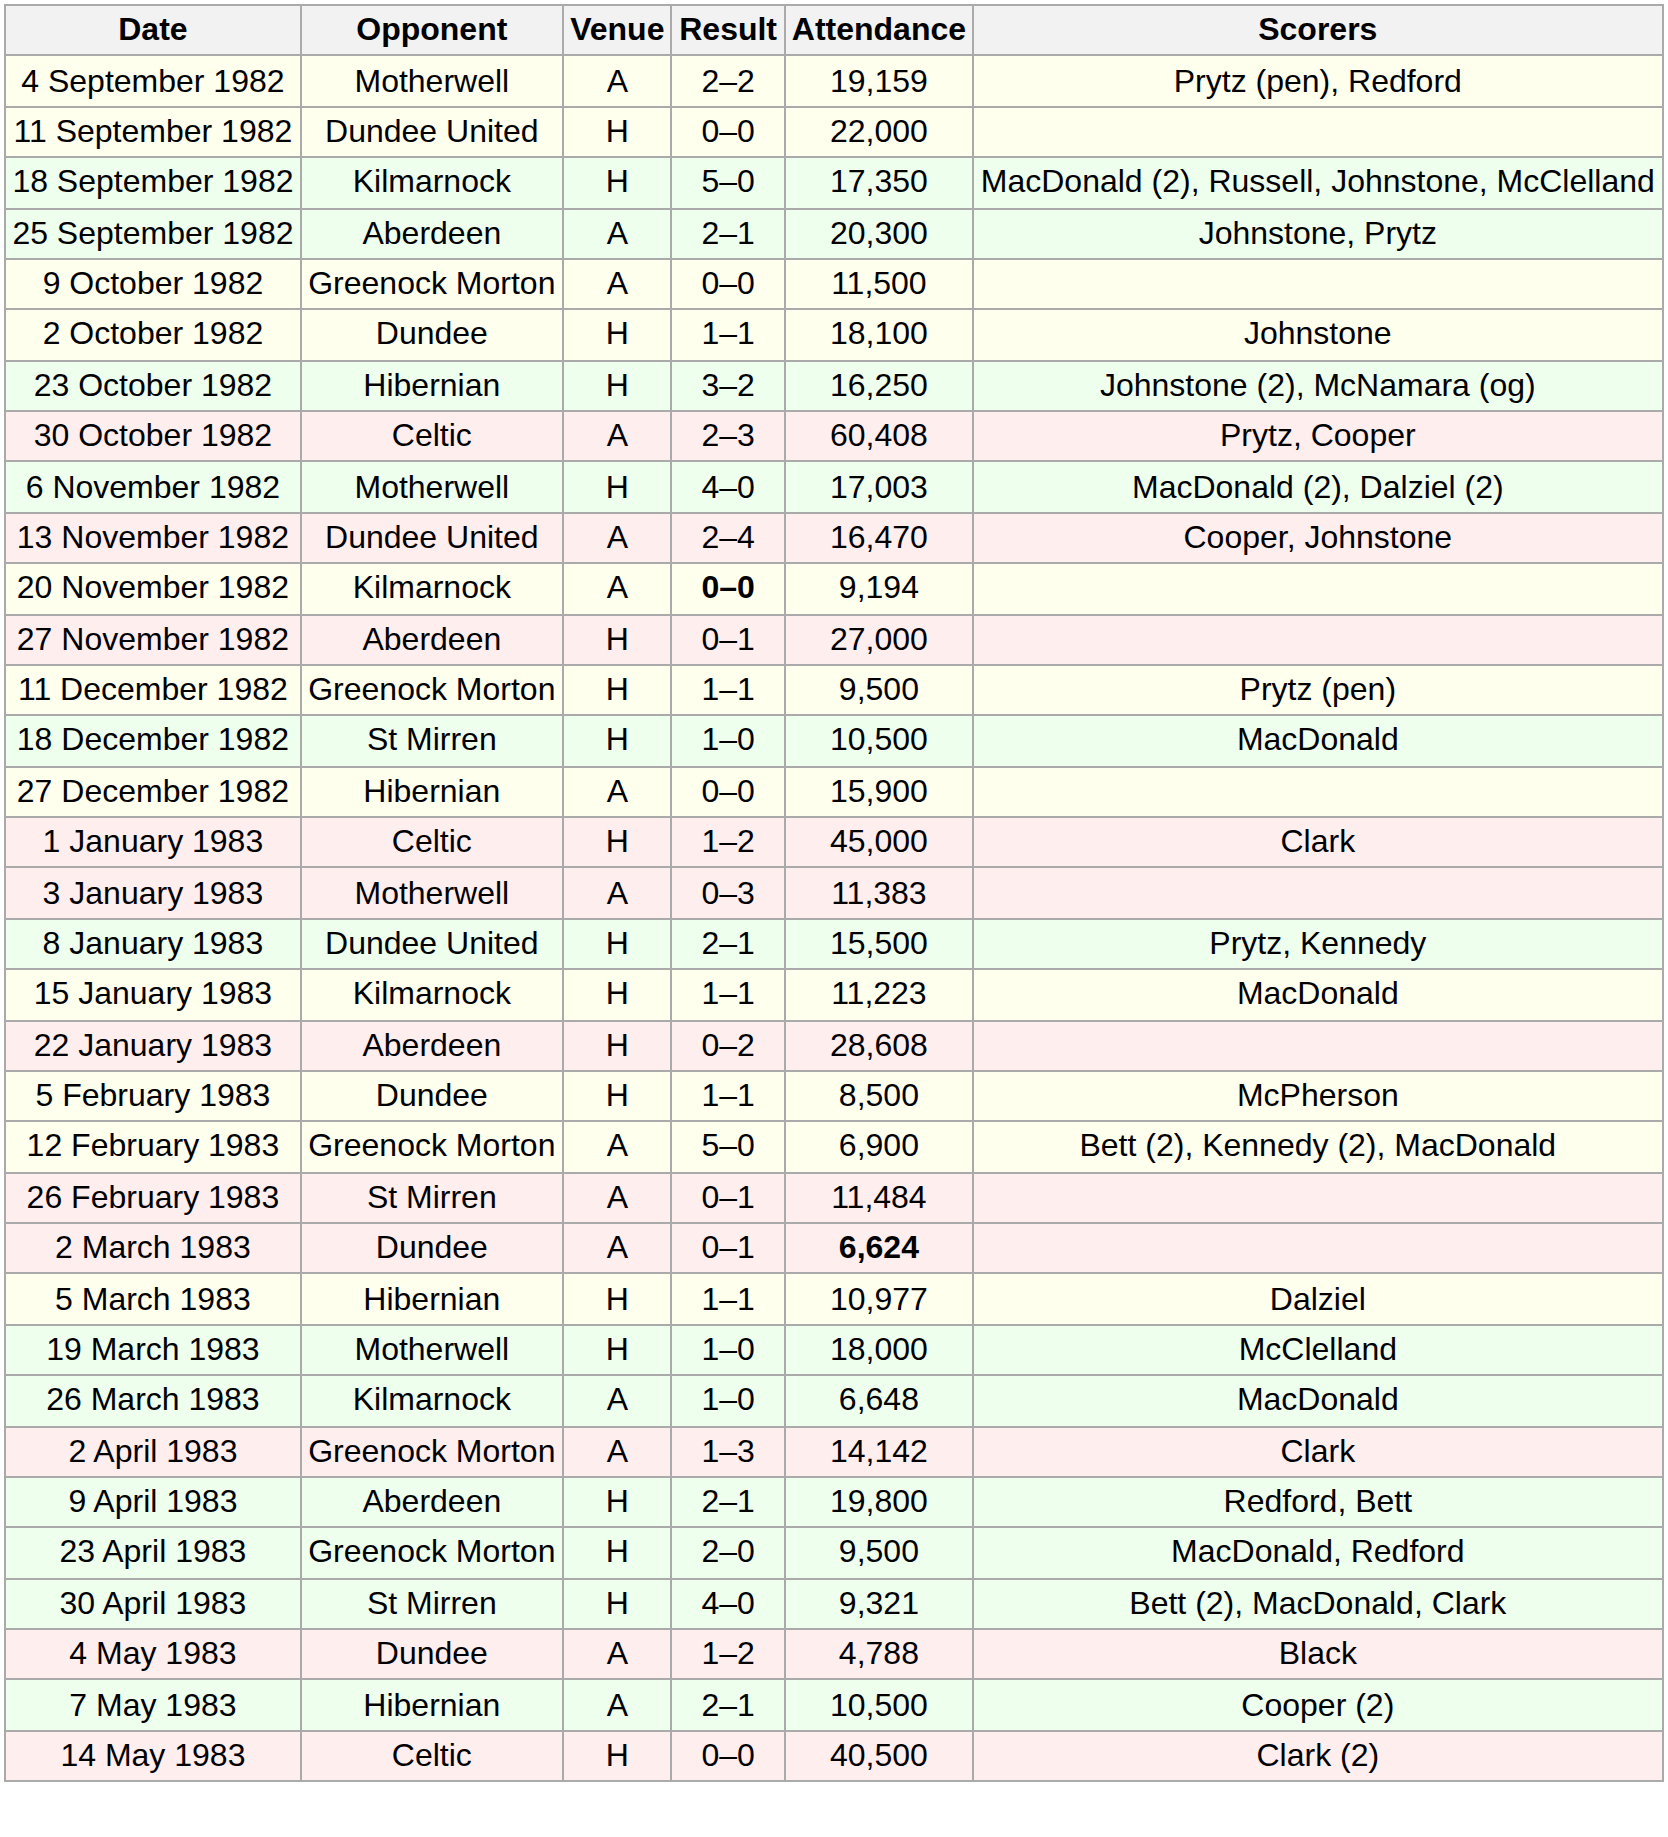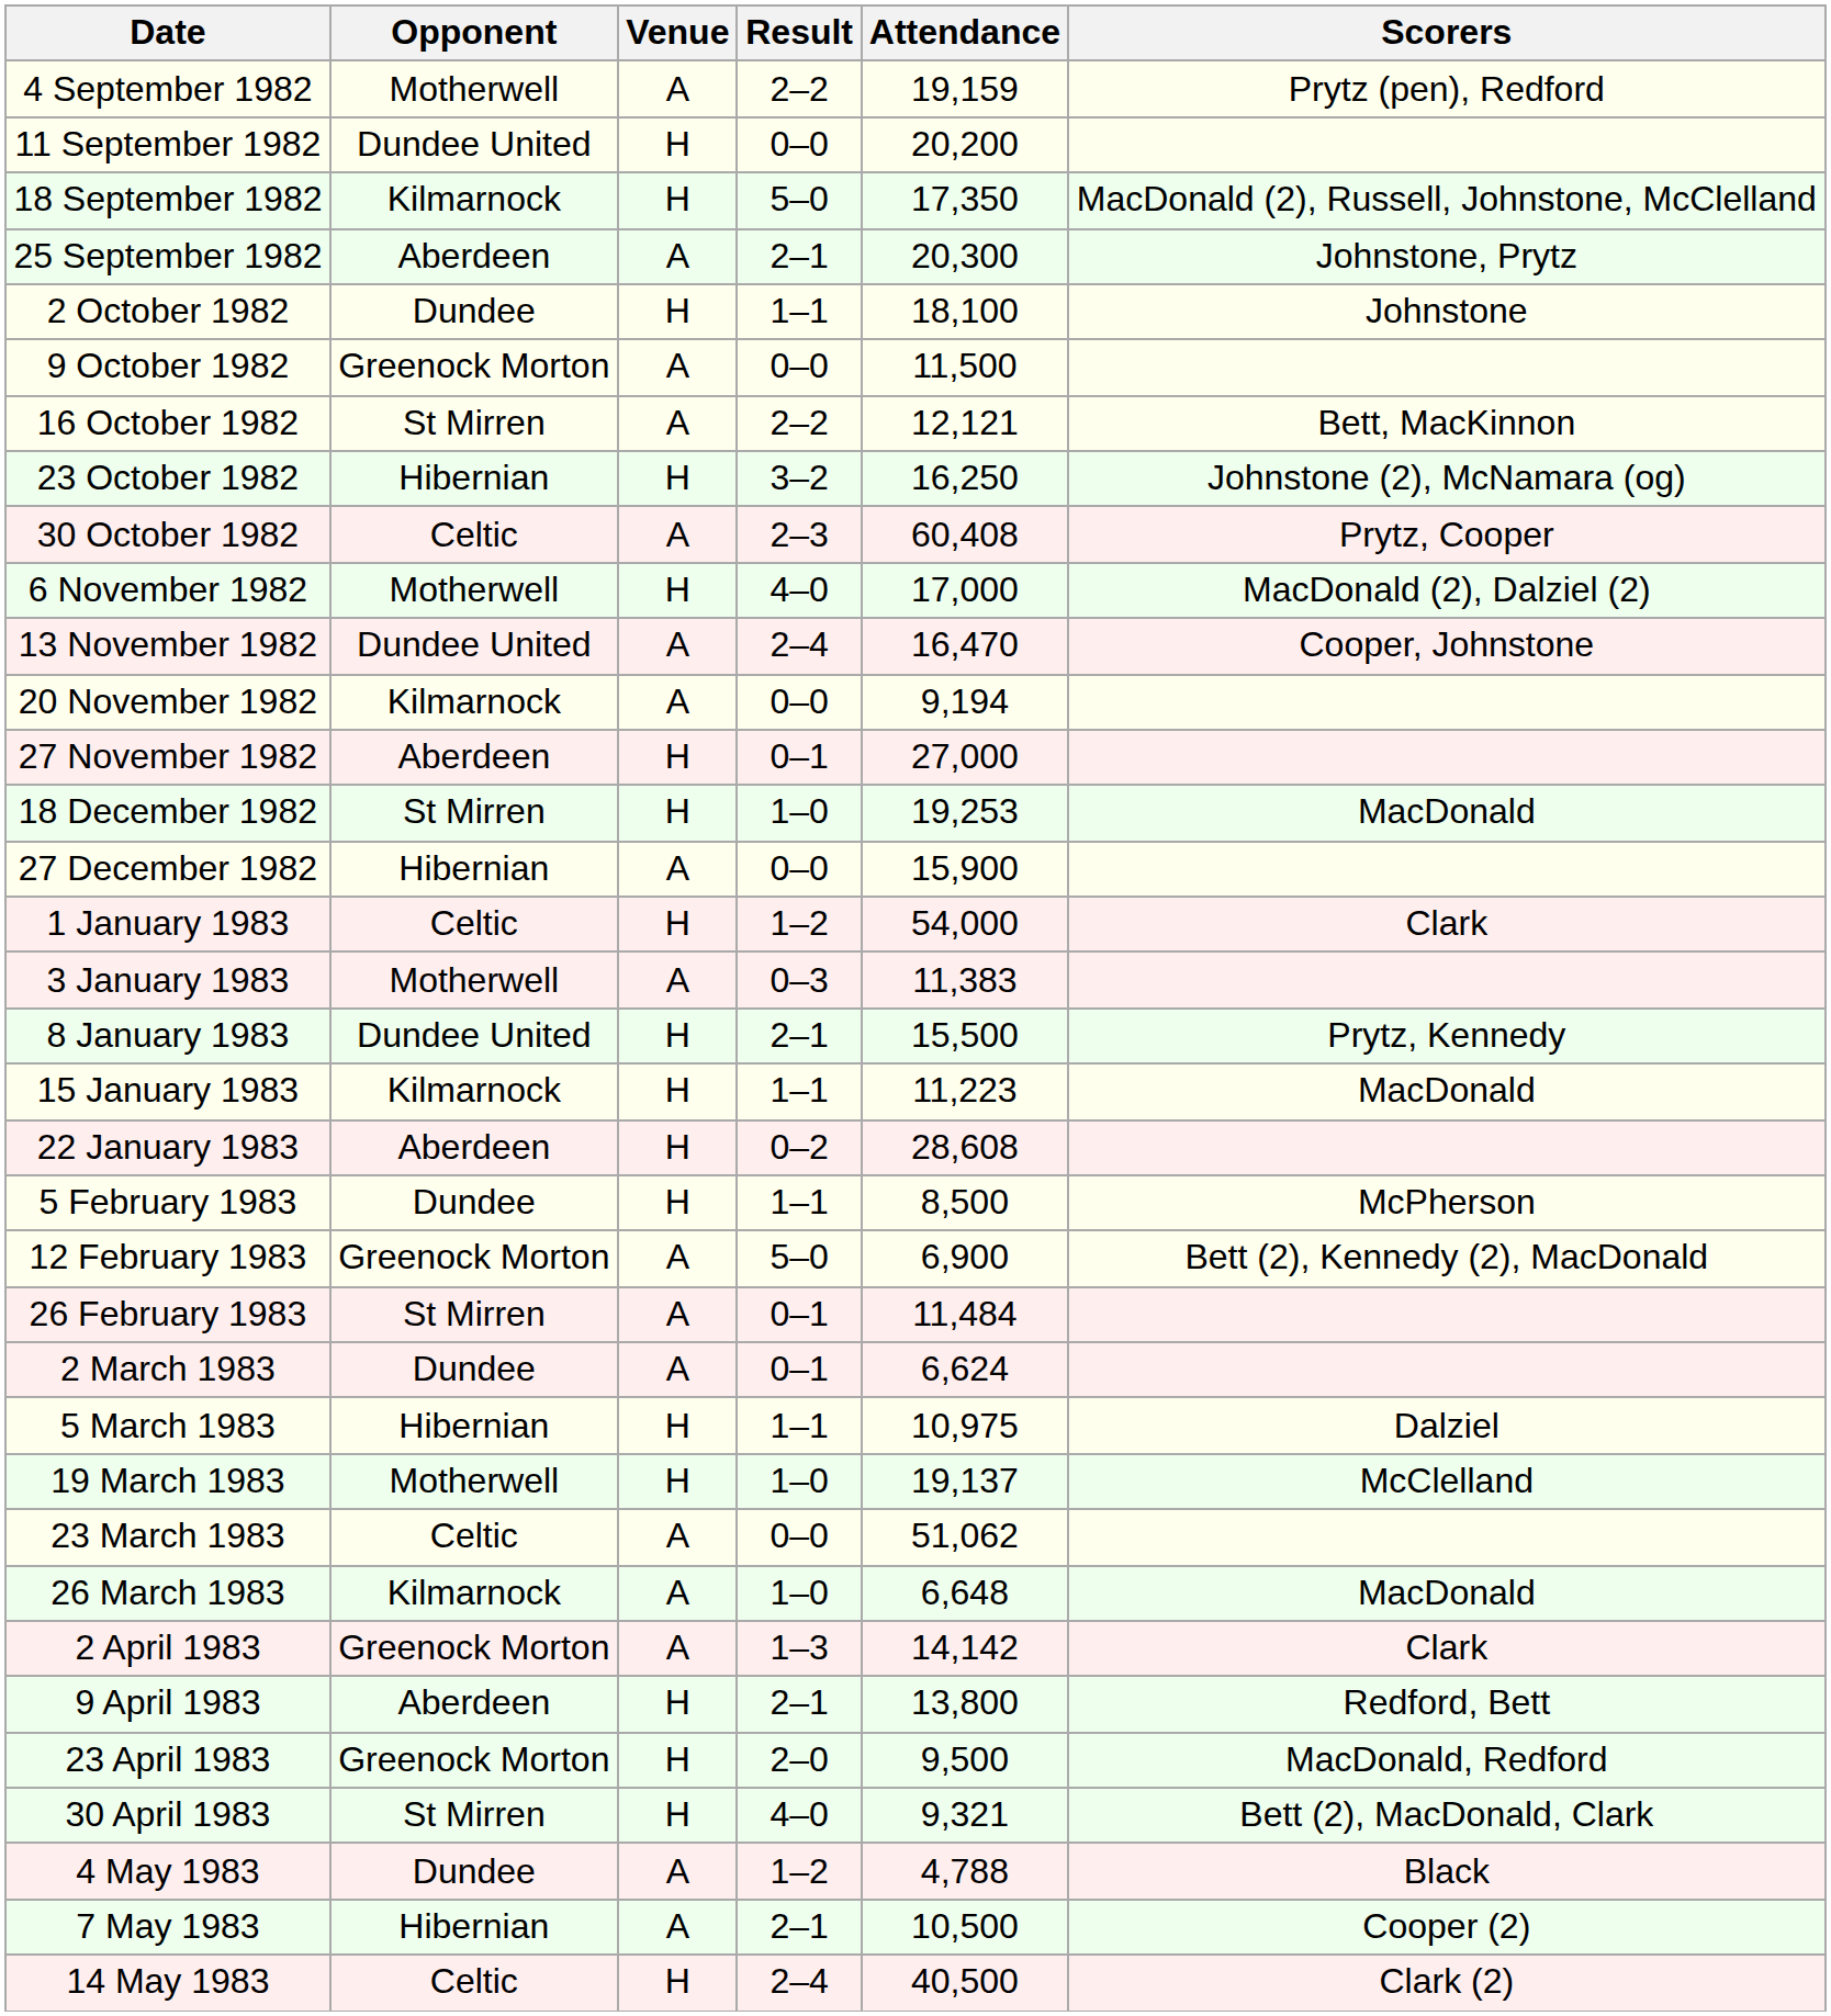11 September 1982 | Attendance: 22,000 -> 20,200
rows swapped: 2 October 1982 <-> 9 October 1982
+ row: 16 October 1982 | St Mirren | A | 2–2 | 12,121 | Bett, MacKinnon
6 November 1982 | Attendance: 17,003 -> 17,000
20 November 1982 | Result: bold -> normal
- row: 11 December 1982 | Greenock Morton | H | 1–1 | 9,500 | Prytz (pen)
18 December 1982 | Attendance: 10,500 -> 19,253
1 January 1983 | Attendance: 45,000 -> 54,000
2 March 1983 | Attendance: bold -> normal
5 March 1983 | Attendance: 10,977 -> 10,975
19 March 1983 | Attendance: 18,000 -> 19,137
+ row: 23 March 1983 | Celtic | A | 0–0 | 51,062
9 April 1983 | Attendance: 19,800 -> 13,800
14 May 1983 | Result: 0–0 -> 2–4
